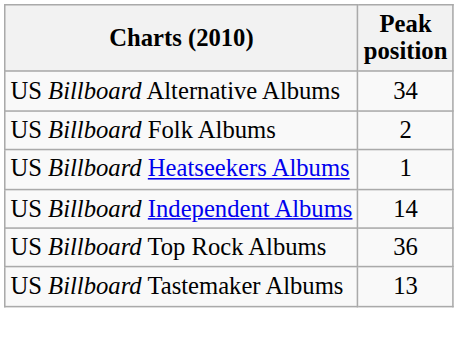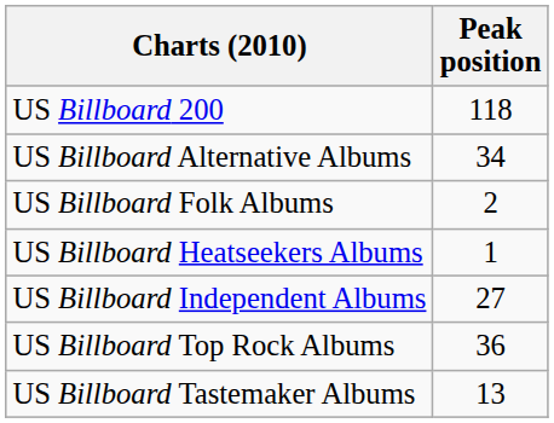+ row: US Billboard 200 | 118
US Billboard Independent Albums | Peak position: 14 -> 27
